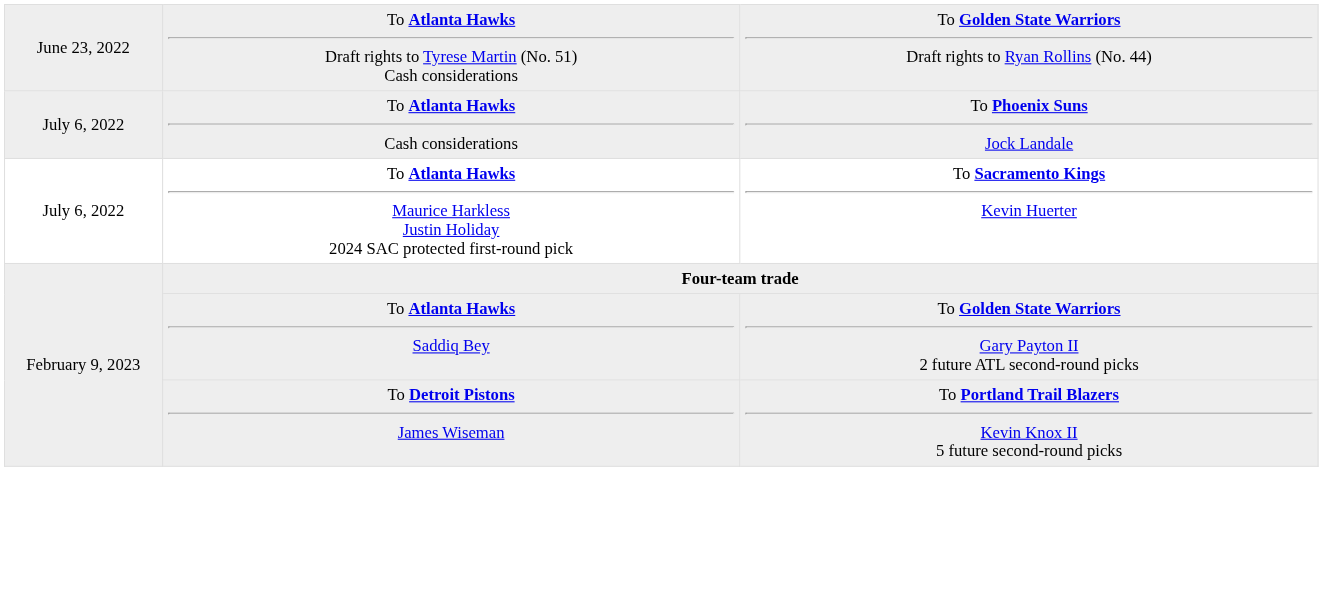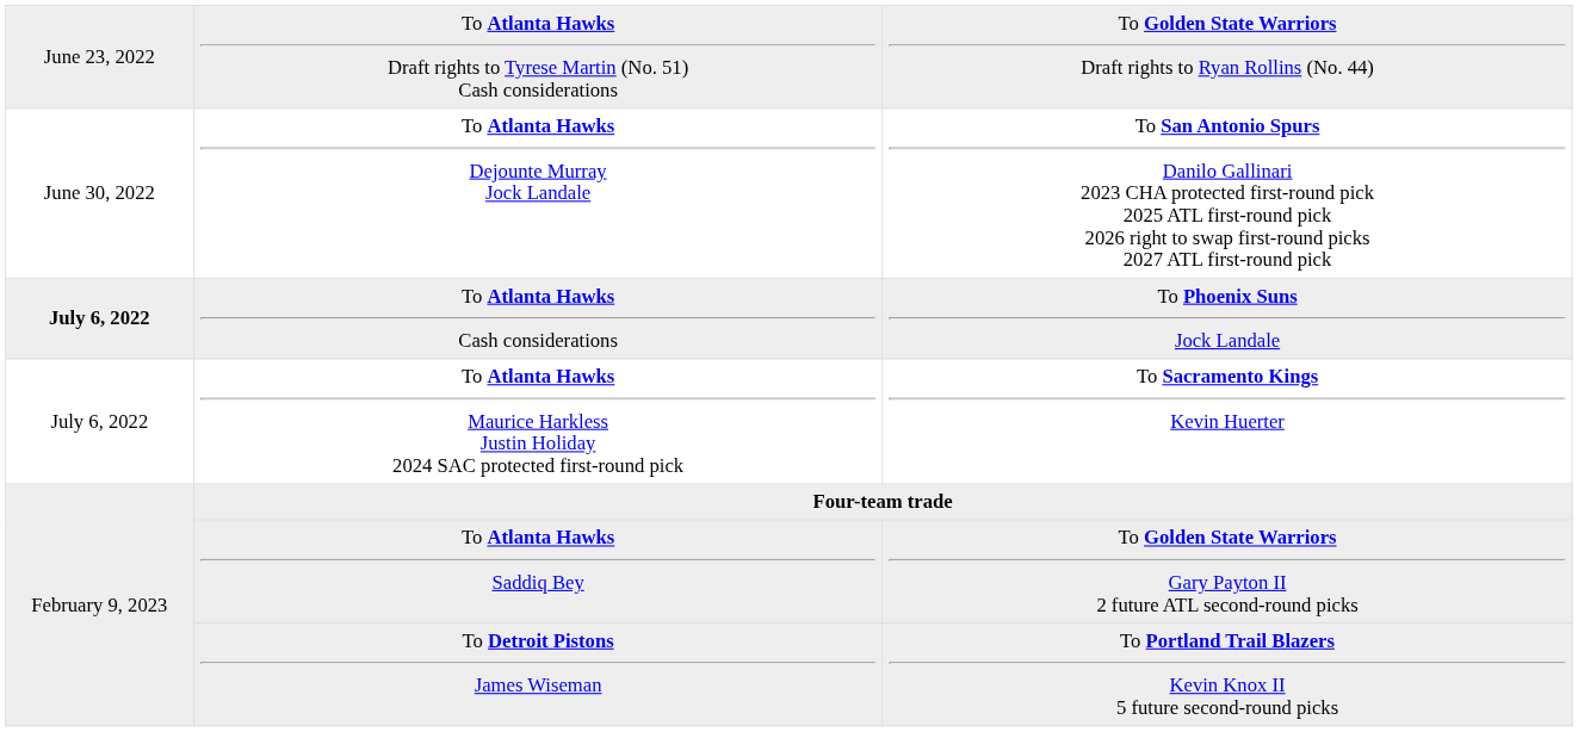+ row: June 30, 2022 | To Atlanta Hawks Dejounte Murray Jock Landale | To San Antonio Spurs Danilo Gallinari 2023 CHA protected first-round pick 2025 ATL first-round pick 2026 right to swap first-round picks 2027 ATL first-round pick
To Atlanta Hawks Cash considerations | column 1: normal -> bold
